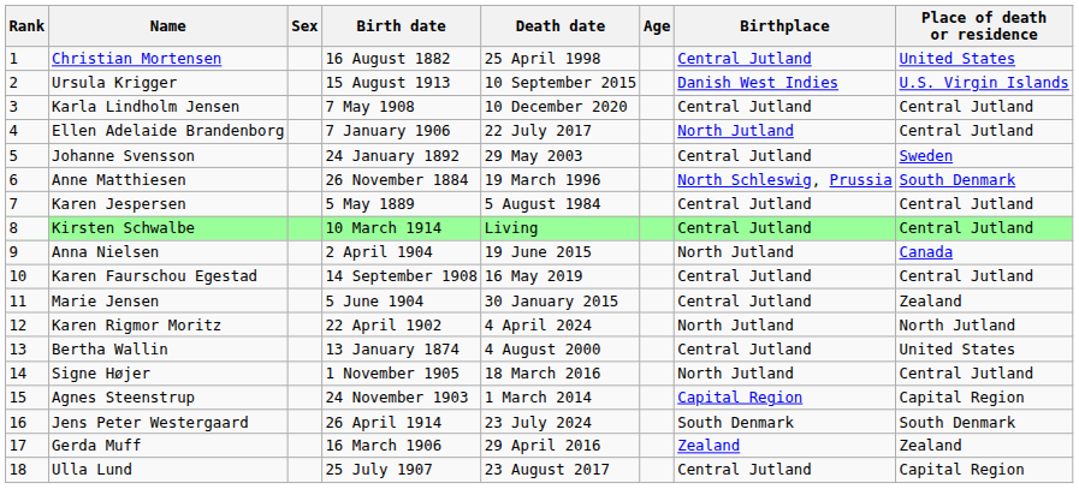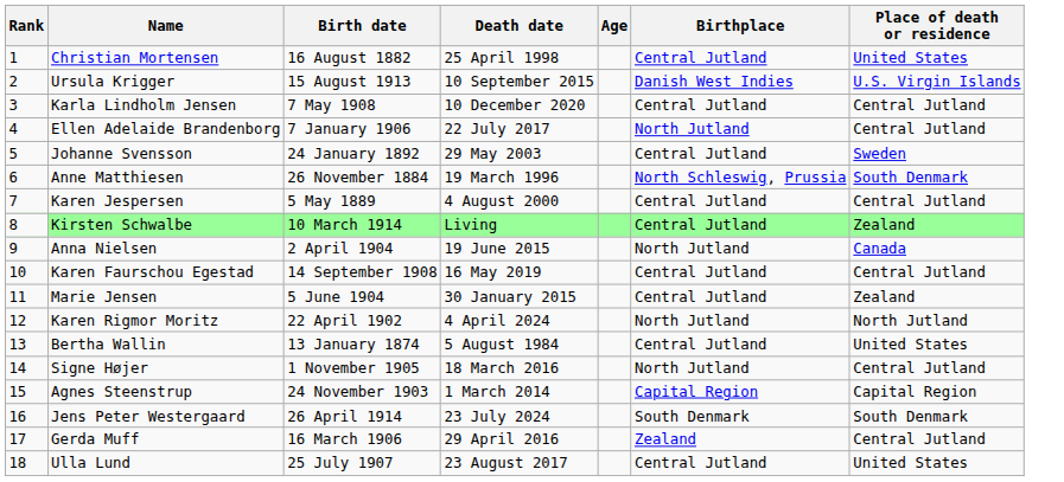- column: Sex
Karen Jespersen | Death date: 5 August 1984 -> 4 August 2000
Kirsten Schwalbe | Place of death or residence: Central Jutland -> Zealand
Bertha Wallin | Death date: 4 August 2000 -> 5 August 1984
Gerda Muff | Place of death or residence: Zealand -> Central Jutland
Ulla Lund | Place of death or residence: Capital Region -> United States
